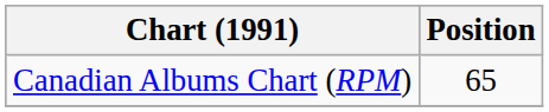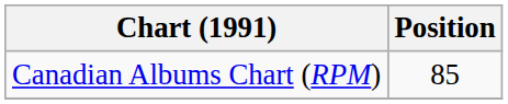Canadian Albums Chart (RPM) | Position: 65 -> 85
